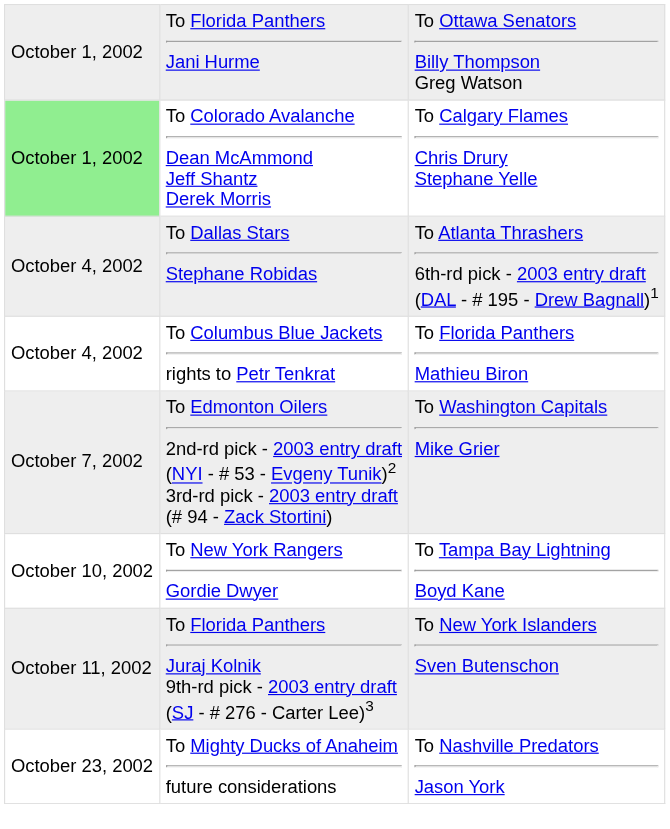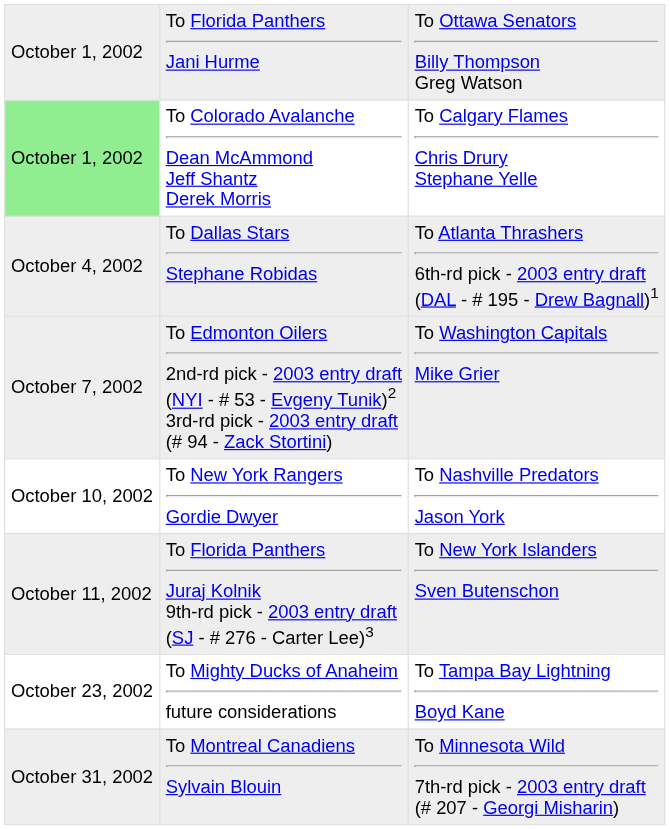- row: October 4, 2002 | To Columbus Blue Jackets rights to Petr Tenkrat | To Florida Panthers Mathieu Biron
To New York Rangers Gordie Dwyer | column 3: To Tampa Bay Lightning Boyd Kane -> To Nashville Predators Jason York
To Mighty Ducks of Anaheim future considerations | column 3: To Nashville Predators Jason York -> To Tampa Bay Lightning Boyd Kane
+ row: October 31, 2002 | To Montreal Canadiens Sylvain Blouin | To Minnesota Wild 7th-rd pick - 2003 entry draft (# 207 - Georgi Misharin)
